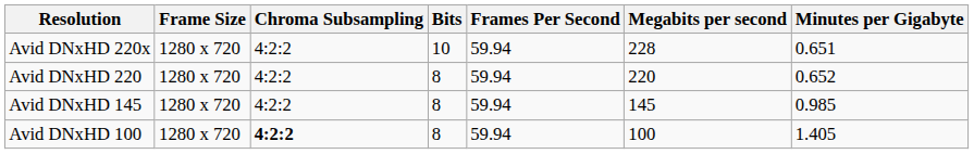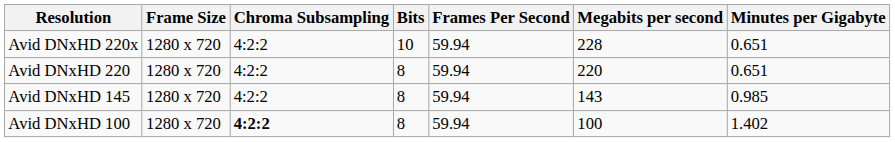Avid DNxHD 220 | Minutes per Gigabyte: 0.652 -> 0.651
Avid DNxHD 145 | Megabits per second: 145 -> 143
Avid DNxHD 100 | Minutes per Gigabyte: 1.405 -> 1.402
